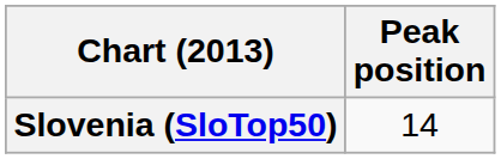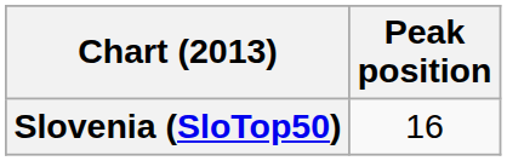Slovenia (SloTop50) | Peak position: 14 -> 16
